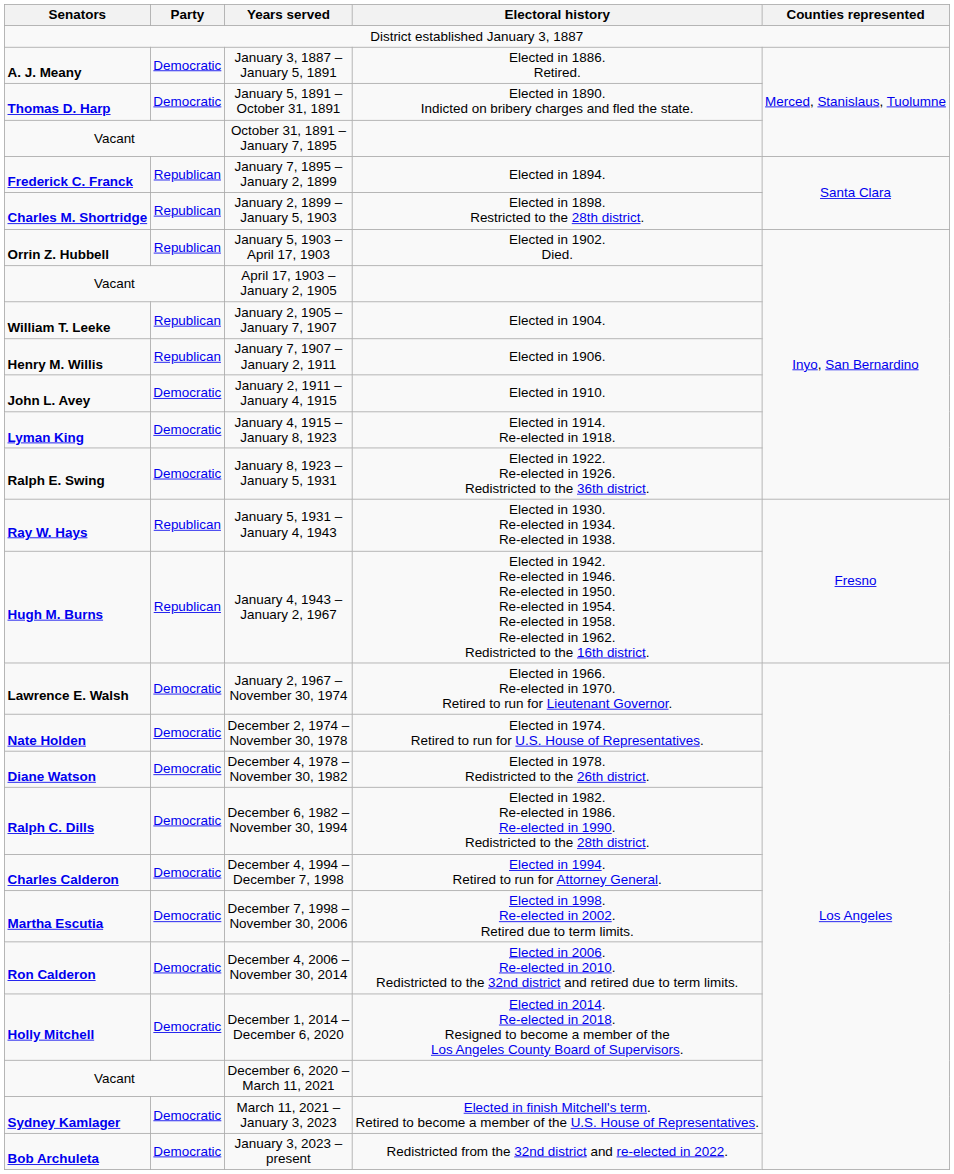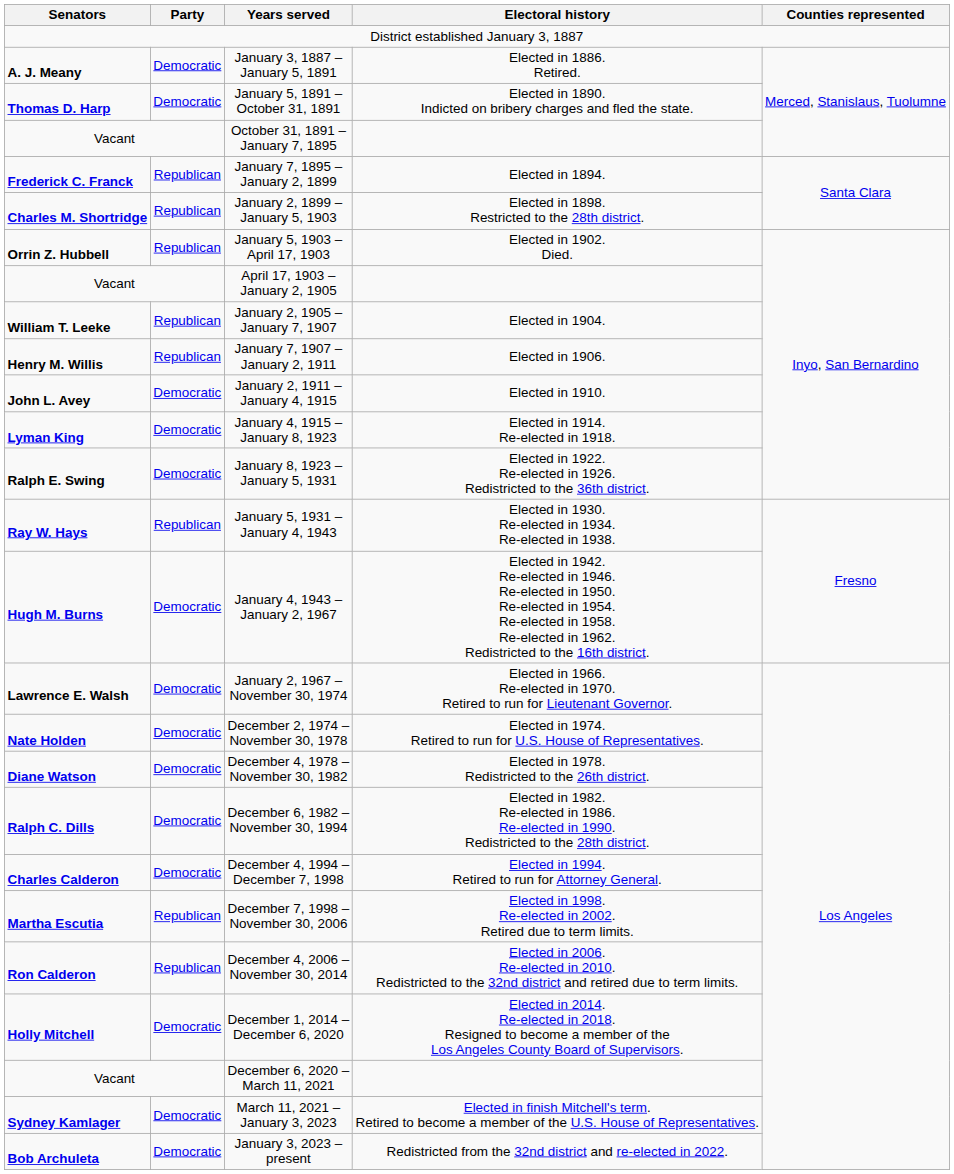January 4, 1943 – January 2, 1967 | Party: Republican -> Democratic
December 7, 1998 – November 30, 2006 | Party: Democratic -> Republican
December 4, 2006 – November 30, 2014 | Party: Democratic -> Republican
